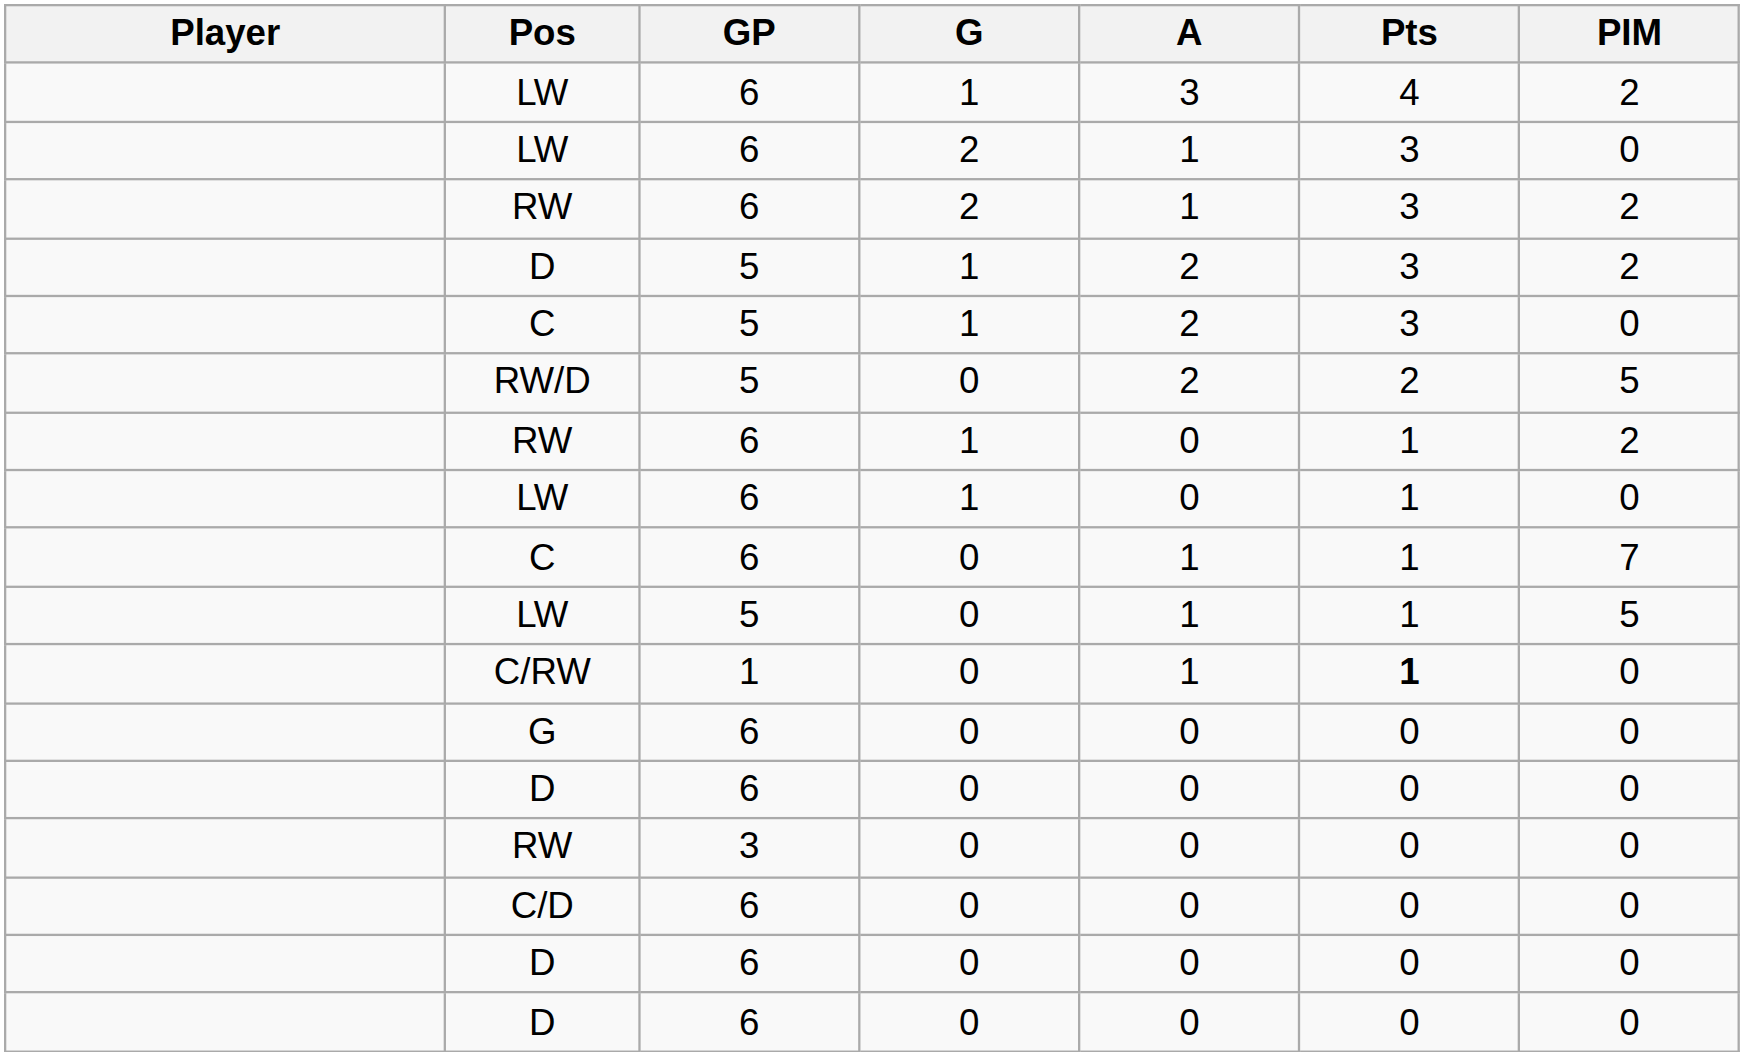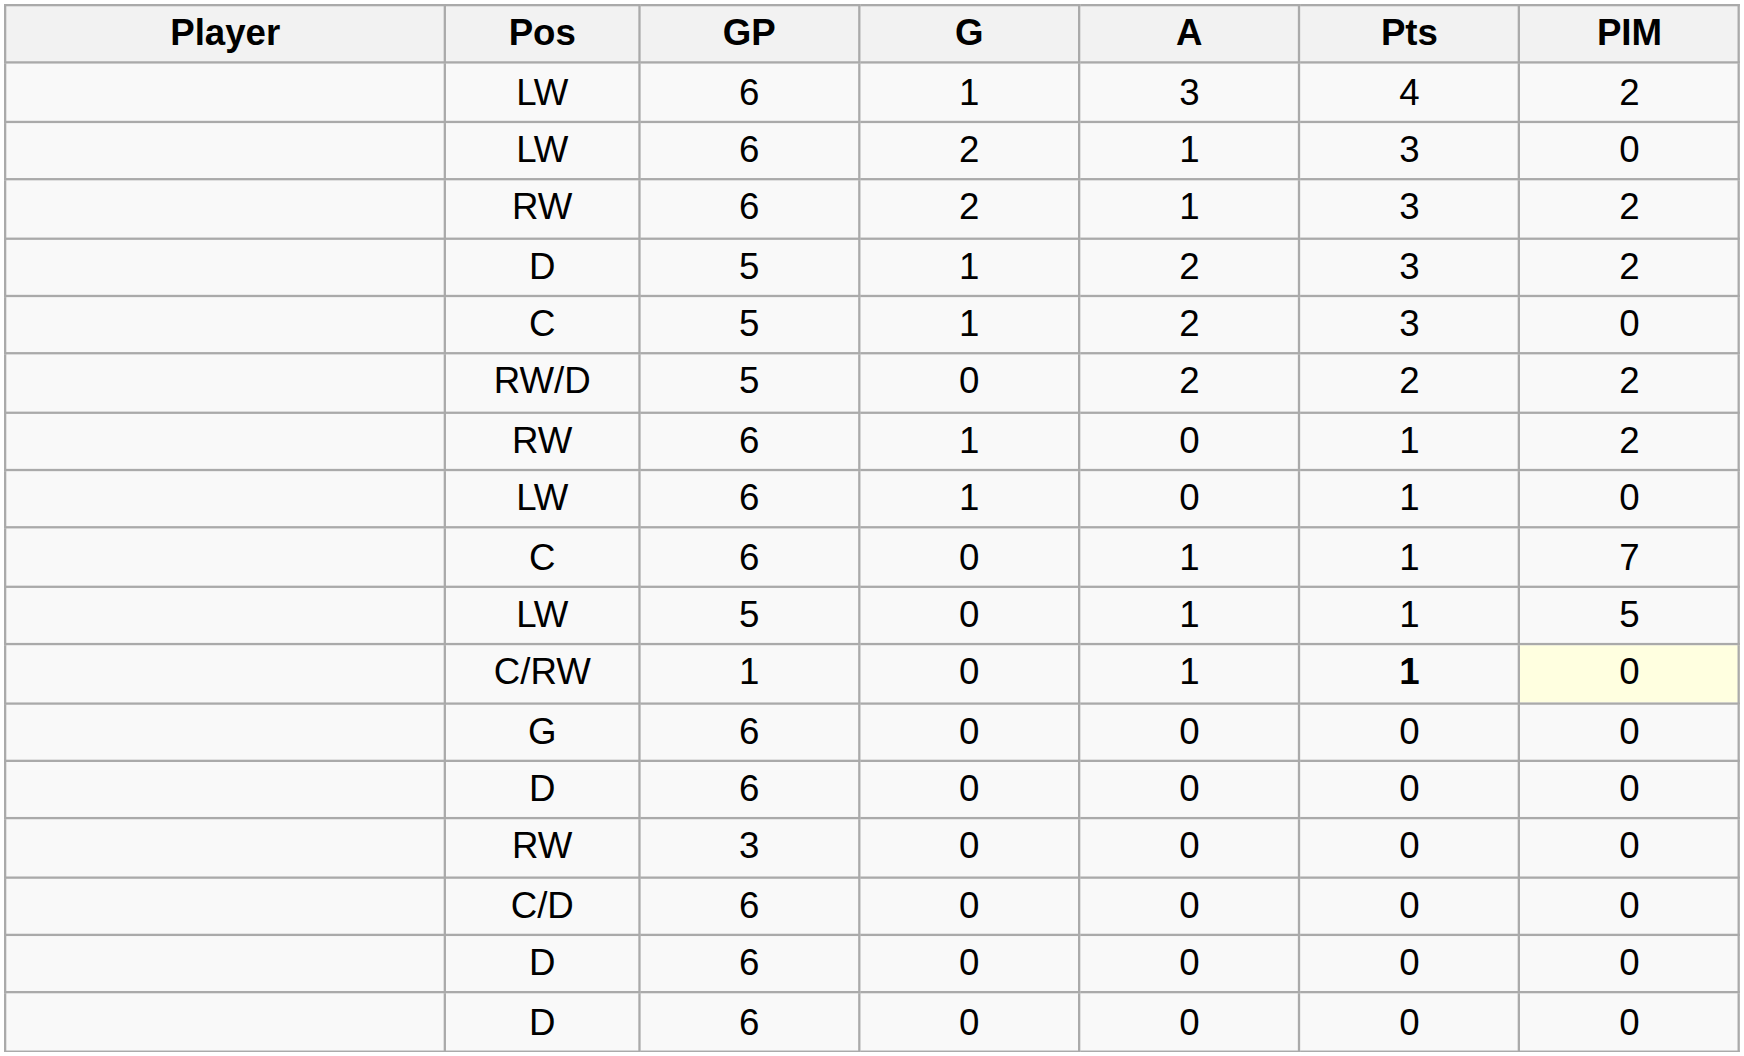RW/D | PIM: 5 -> 2
C/RW | PIM: no background -> lightyellow background
